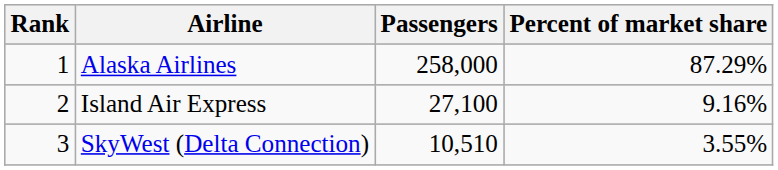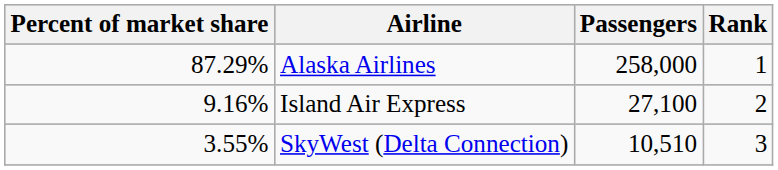columns swapped: Rank <-> Percent of market share
